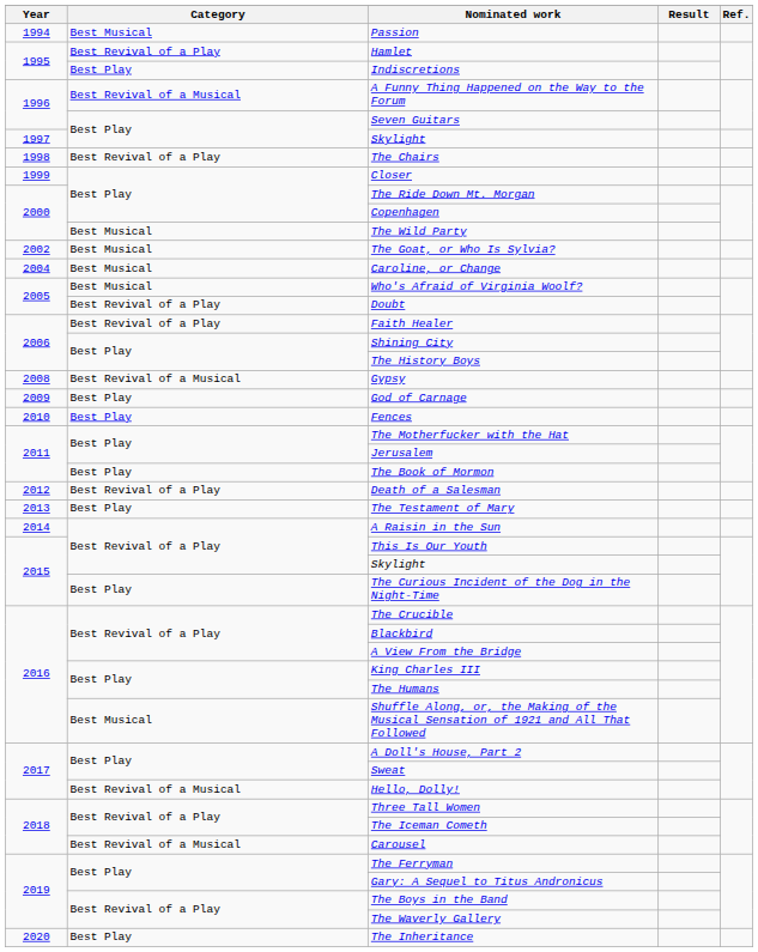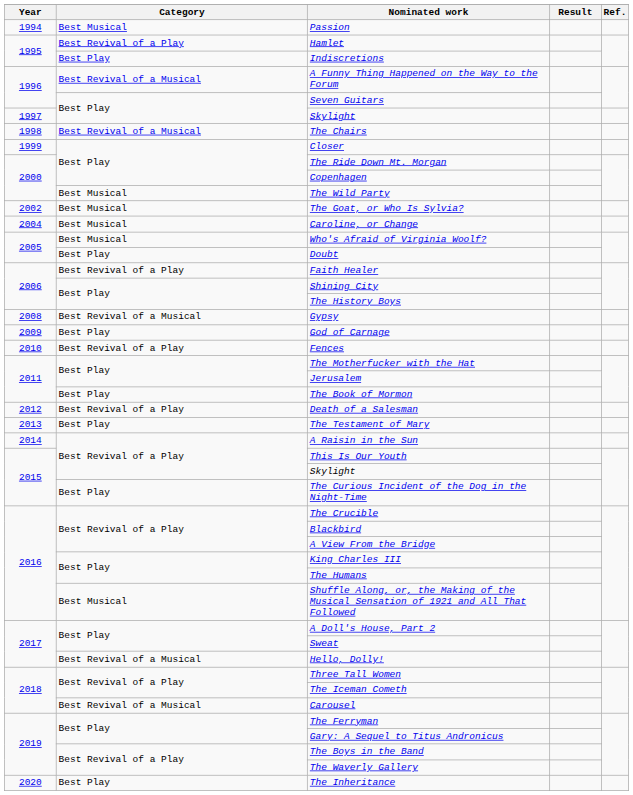The Chairs | Category: Best Revival of a Play -> Best Revival of a Musical
Doubt | Category: Best Revival of a Play -> Best Play
Fences | Category: Best Play -> Best Revival of a Play
